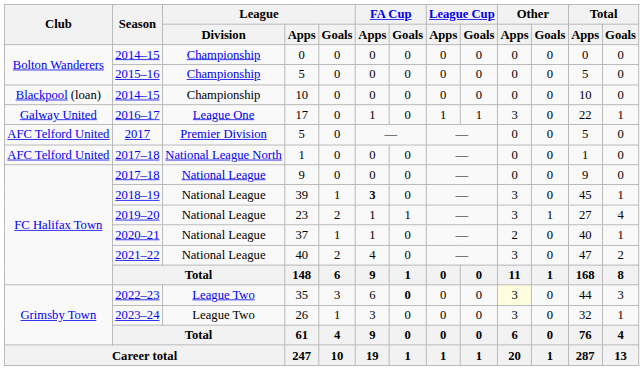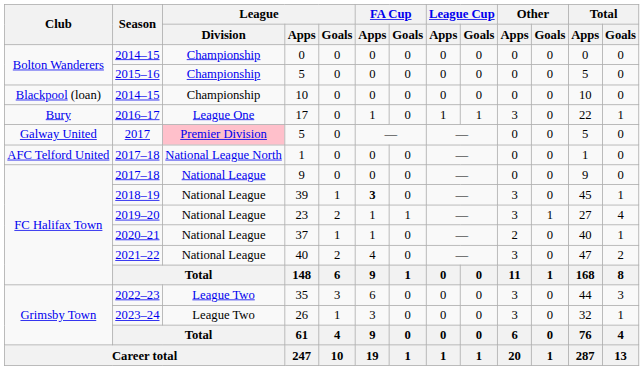17 | Club: Galway United -> Bury
2017 / 5 | Club: AFC Telford United -> Galway United
2017 / 5 | League / Division: no background -> pink background
35 | FA Cup / Goals: bold -> normal
35 | Other / Apps: lightyellow background -> no background
